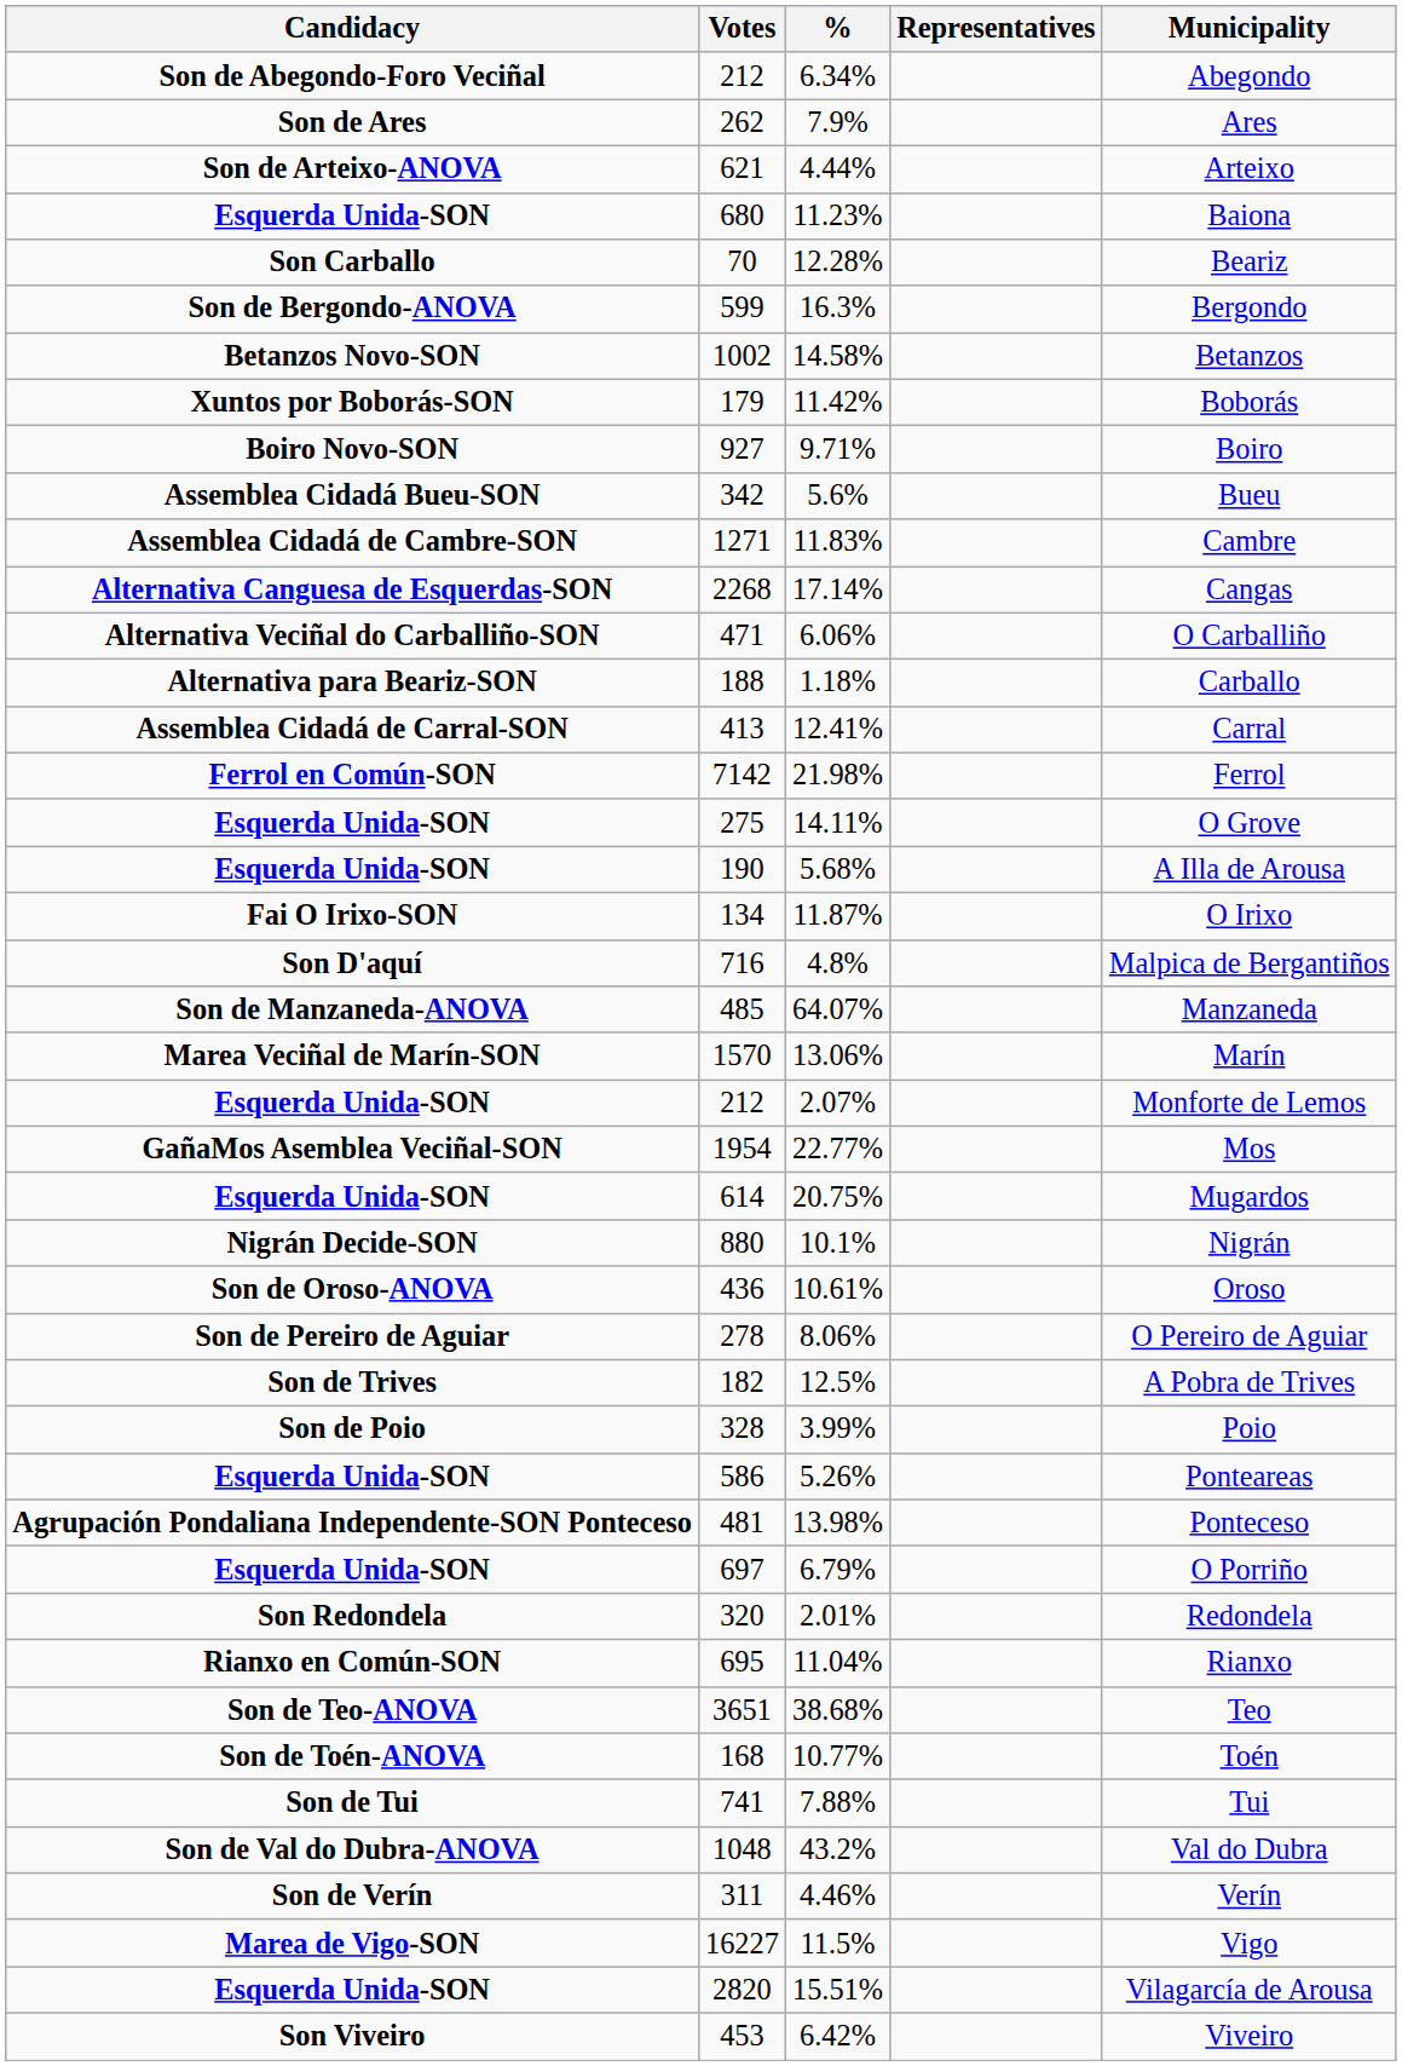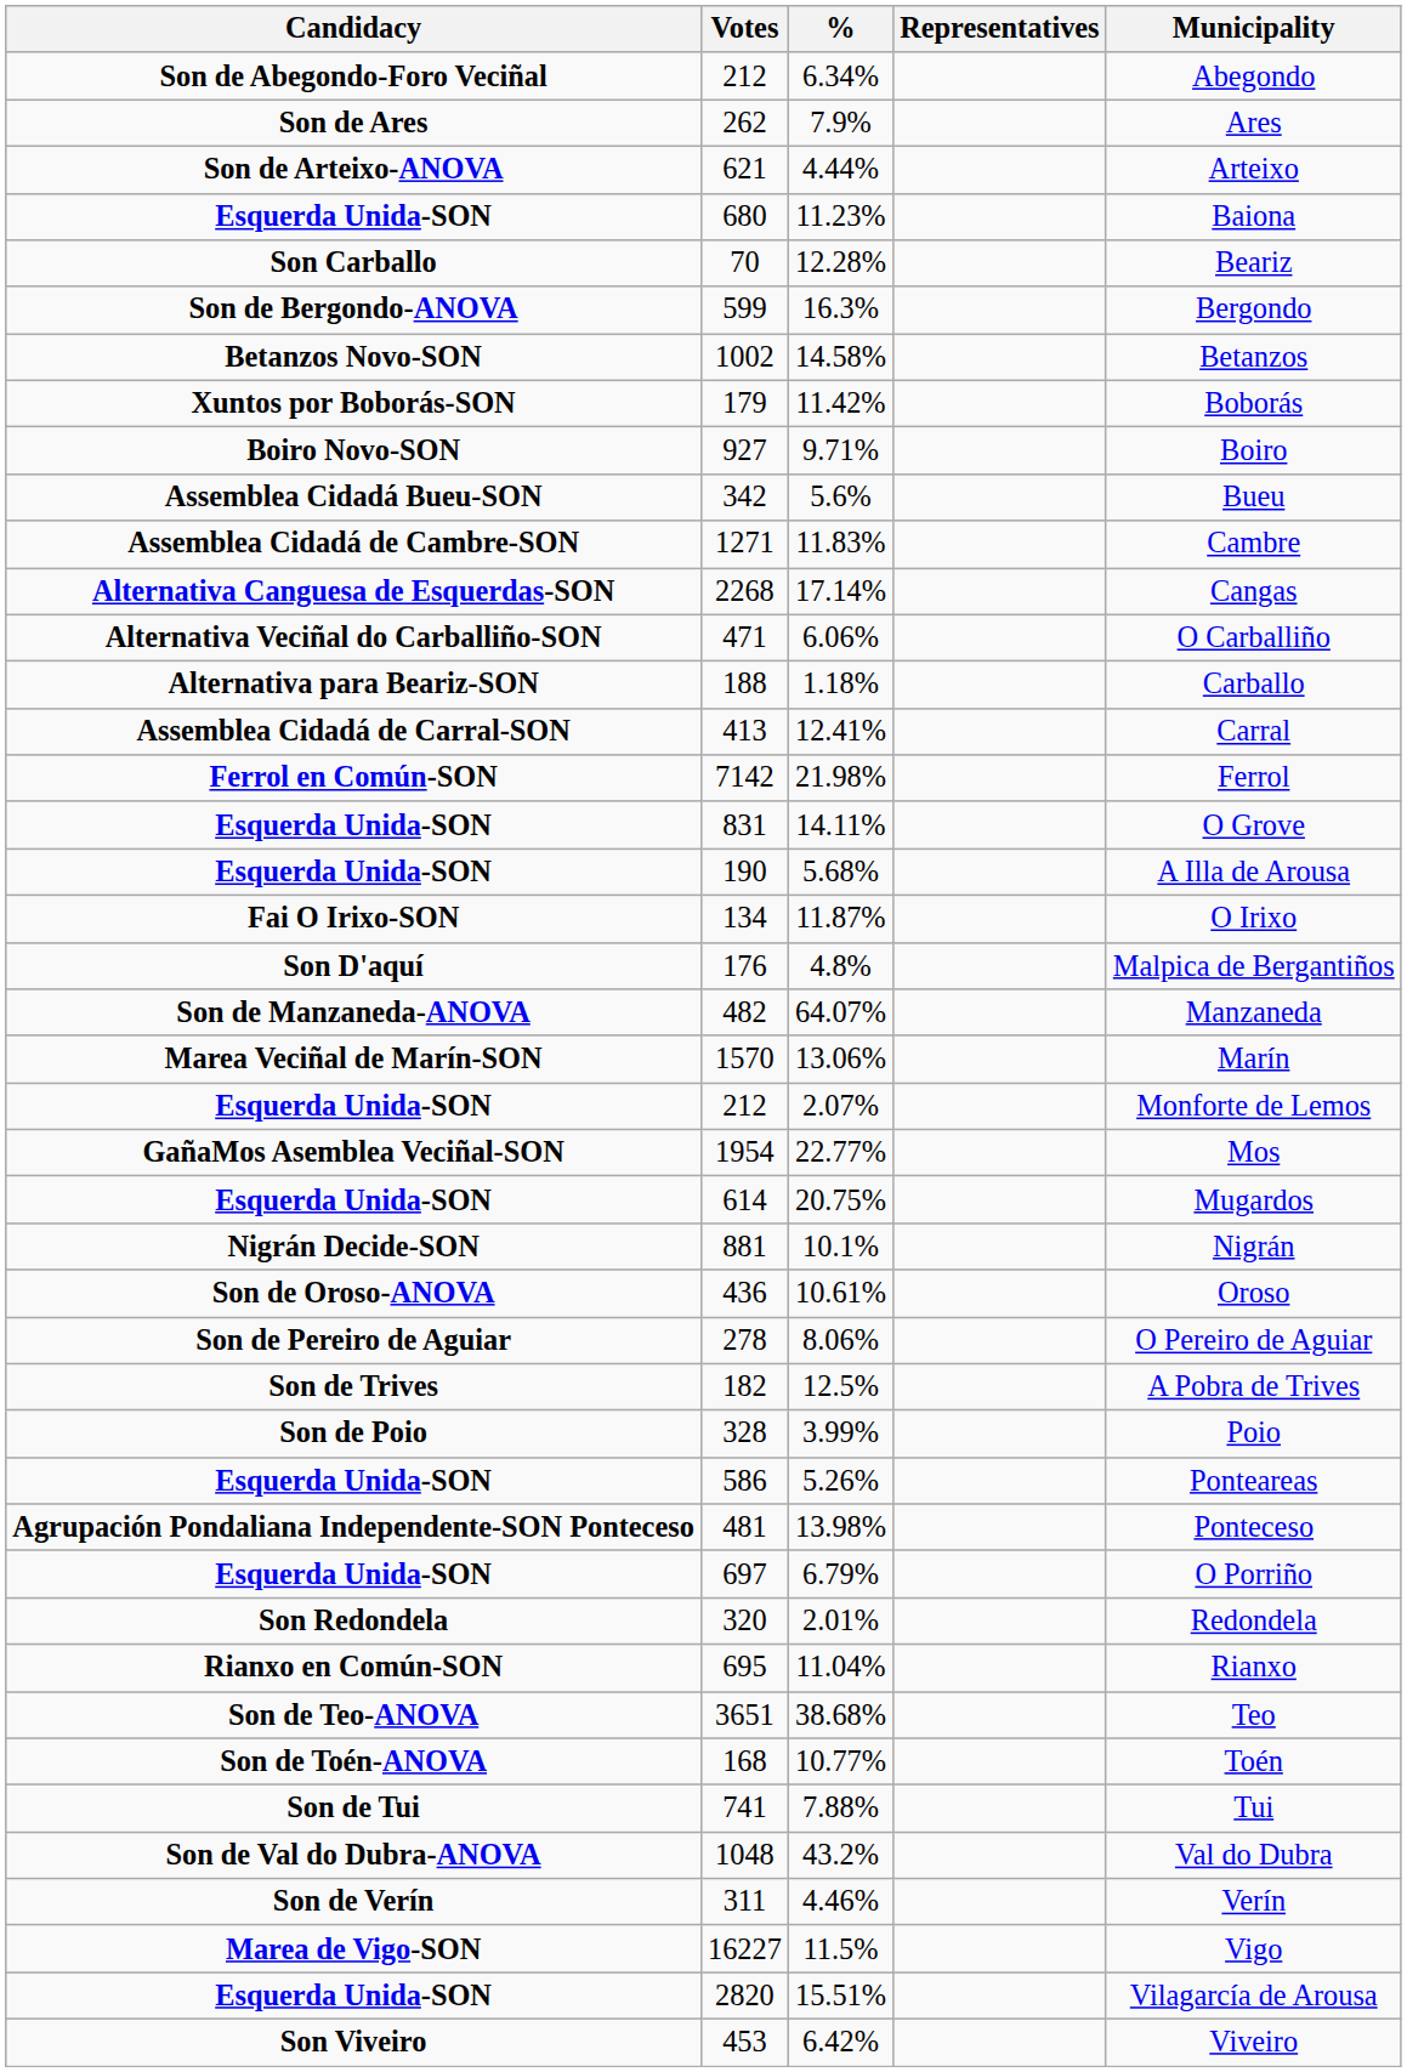14.11% | Votes: 275 -> 831
4.8% | Votes: 716 -> 176
64.07% | Votes: 485 -> 482
10.1% | Votes: 880 -> 881
